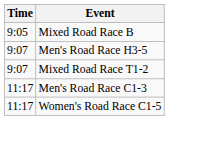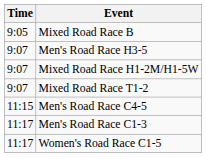+ row: 9:07 | Mixed Road Race H1-2M/H1-5W
+ row: 11:15 | Men's Road Race C4-5
